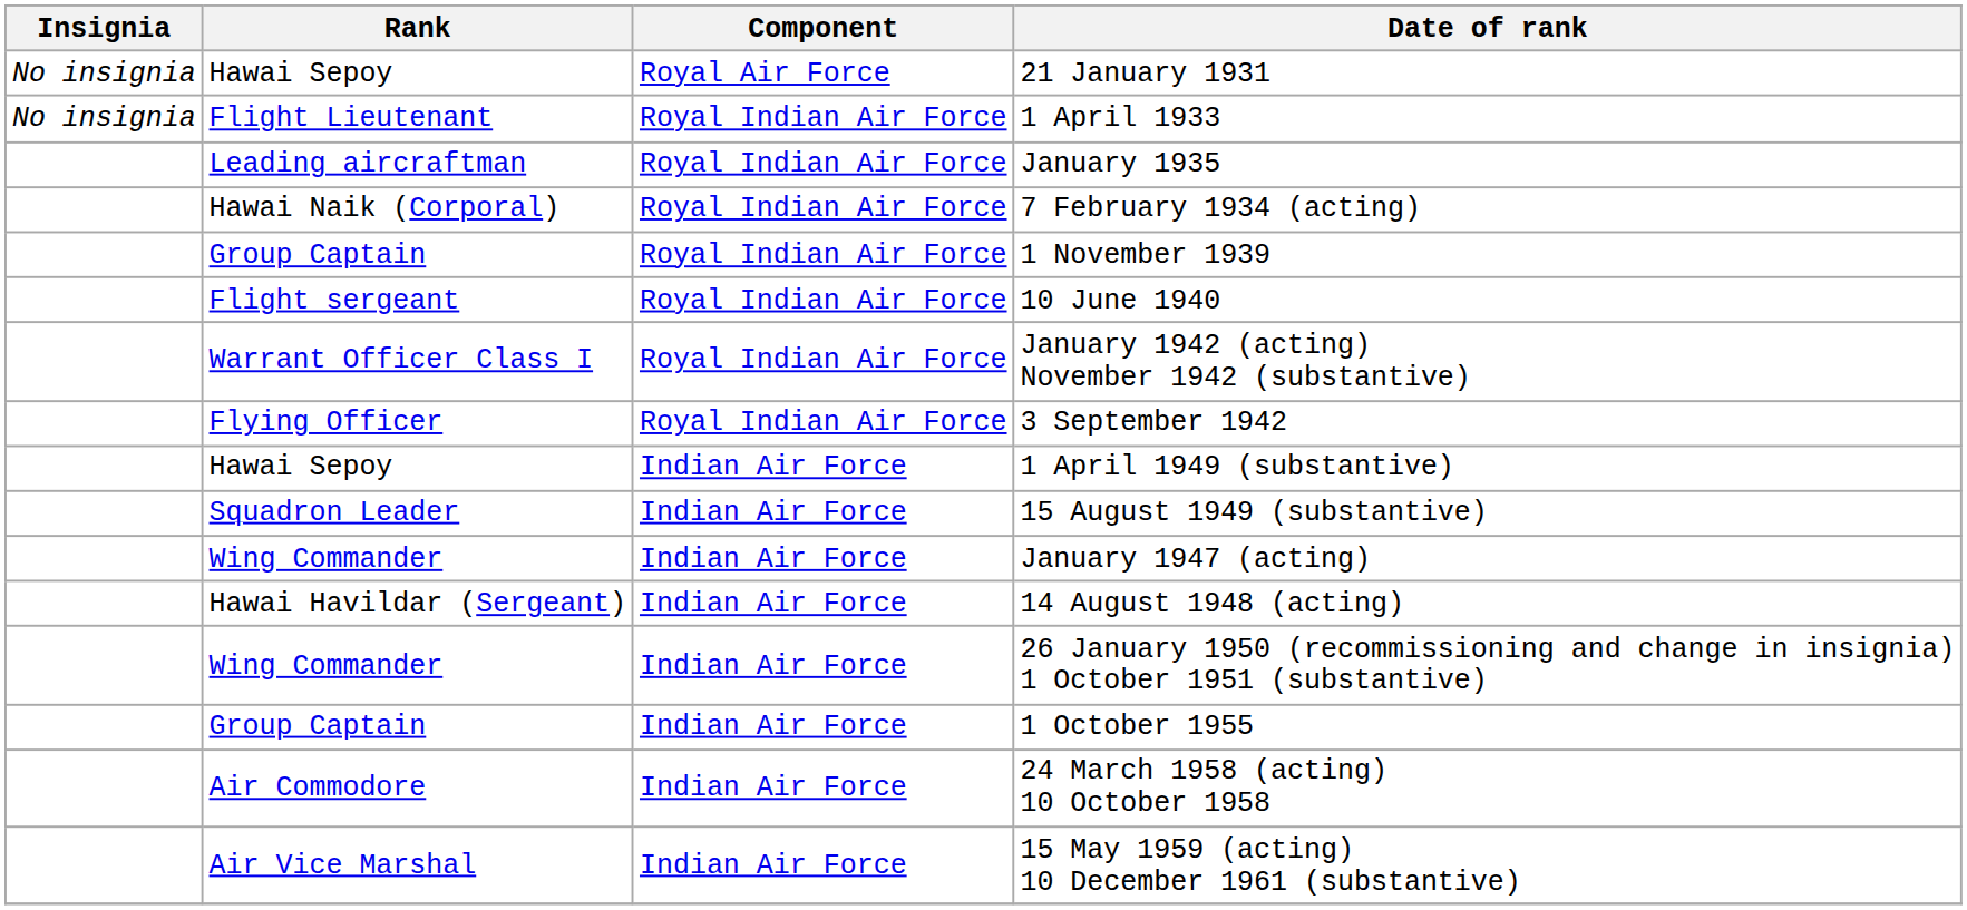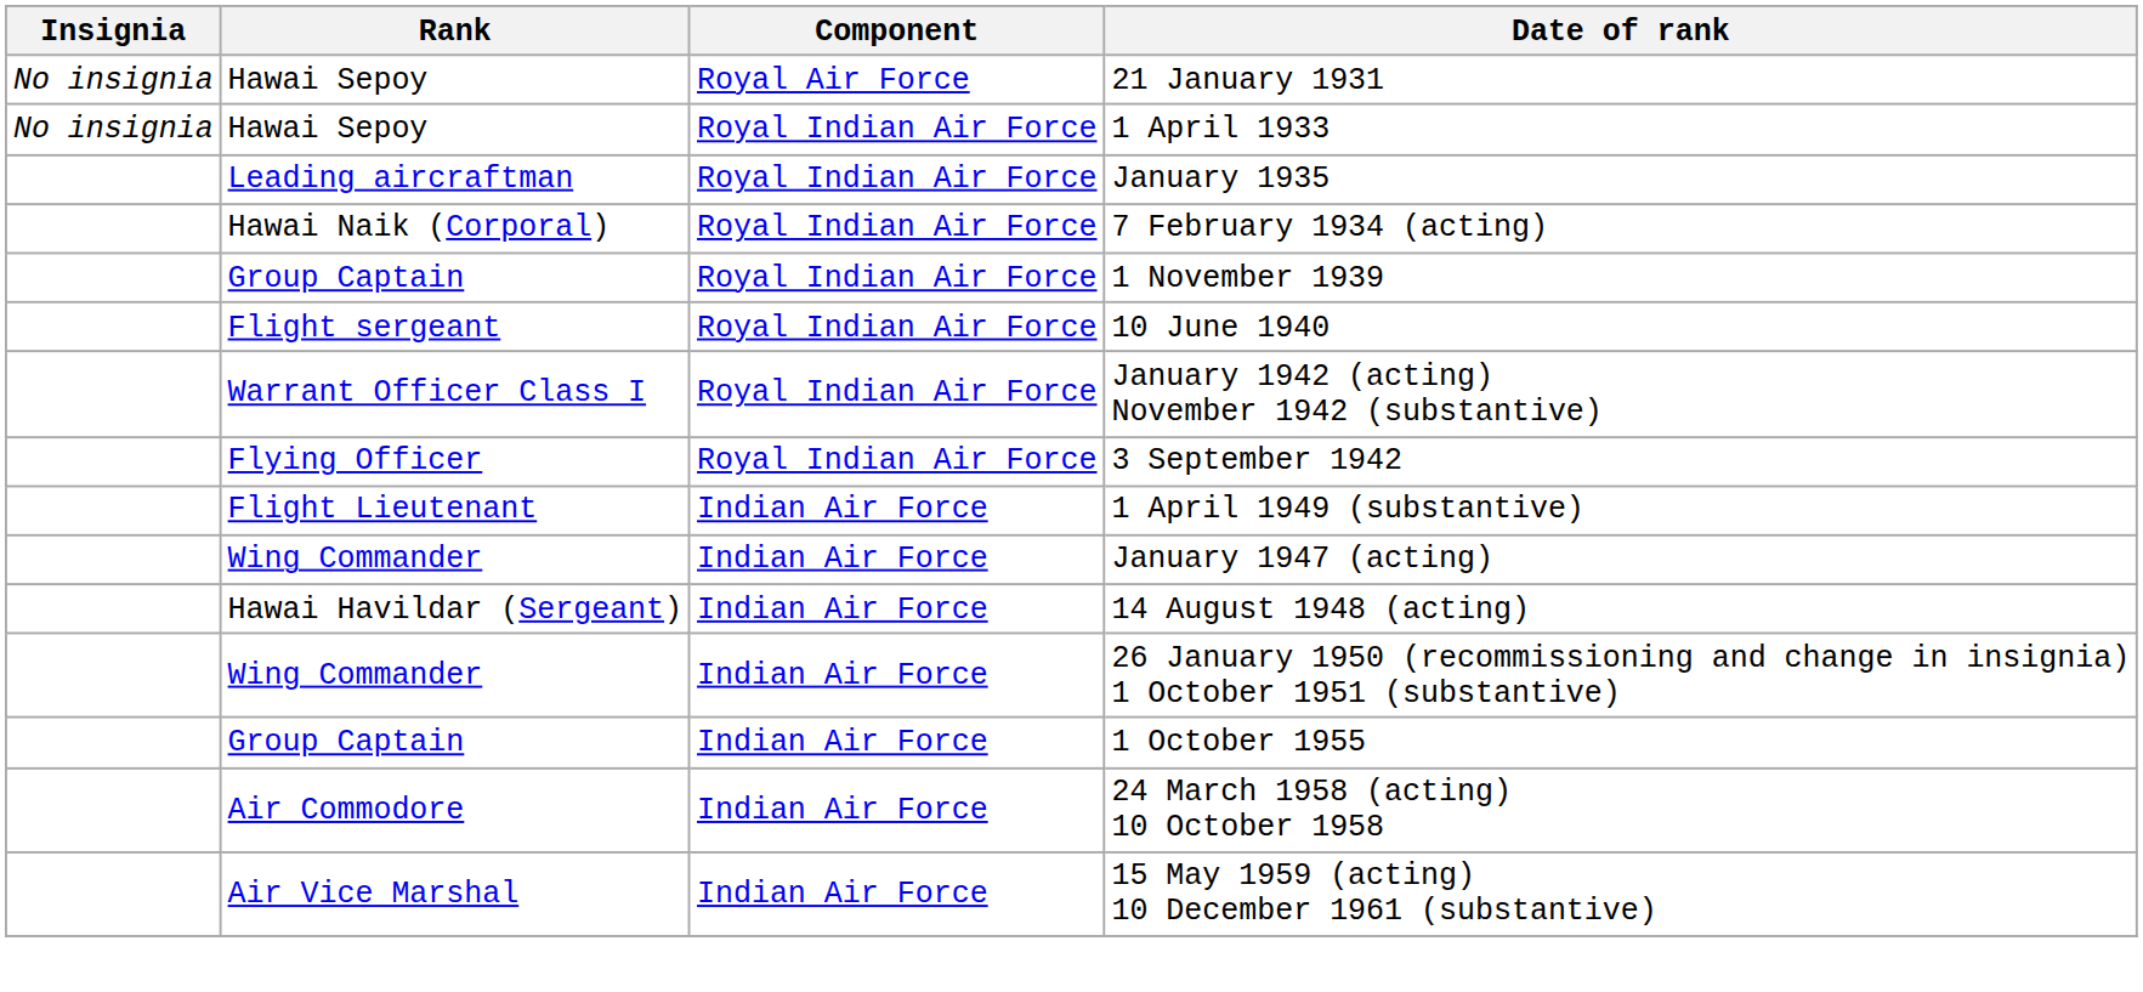1 April 1933 | Rank: Flight Lieutenant -> Hawai Sepoy
1 April 1949 (substantive) | Rank: Hawai Sepoy -> Flight Lieutenant
- row: Squadron Leader | Indian Air Force | 15 August 1949 (substantive)
